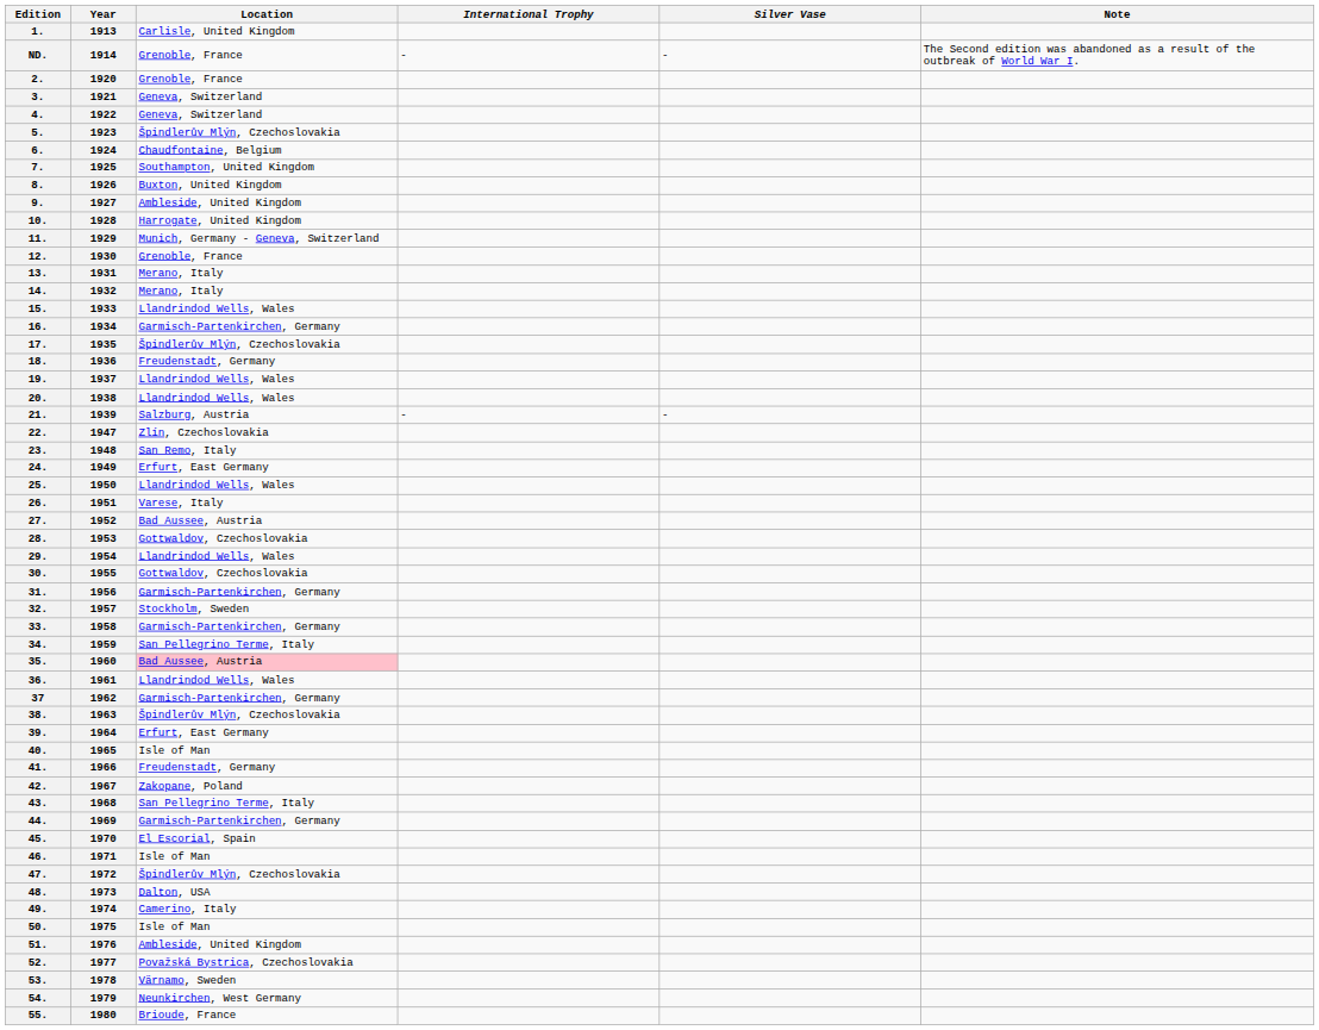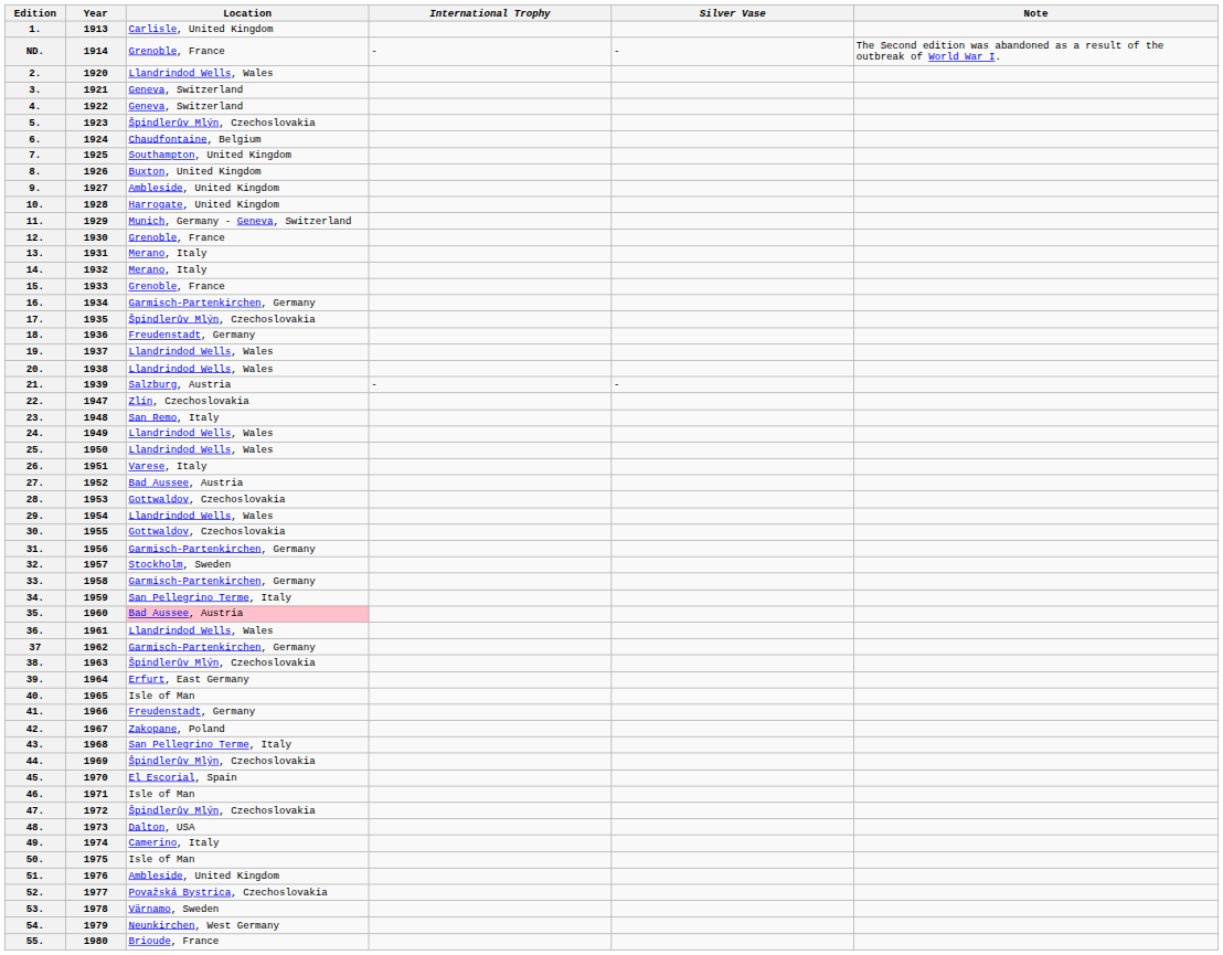2. | Location: Grenoble, France -> Llandrindod Wells, Wales
15. | Location: Llandrindod Wells, Wales -> Grenoble, France
24. | Location: Erfurt, East Germany -> Llandrindod Wells, Wales
44. | Location: Garmisch-Partenkirchen, Germany -> Špindlerův Mlýn, Czechoslovakia
